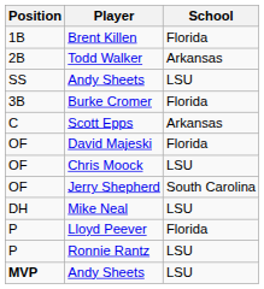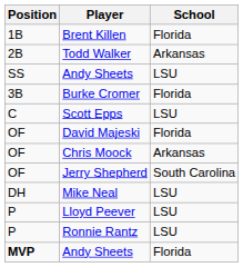Scott Epps | School: Arkansas -> LSU
Chris Moock | School: LSU -> Arkansas
Lloyd Peever | School: Florida -> LSU
MVP / Andy Sheets | School: LSU -> Florida
